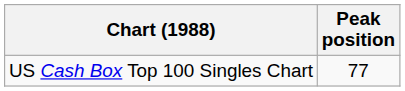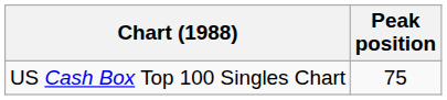US Cash Box Top 100 Singles Chart | Peak position: 77 -> 75
